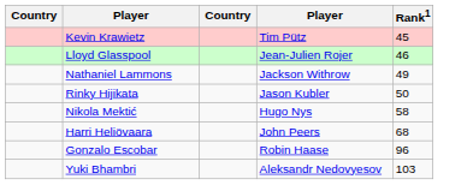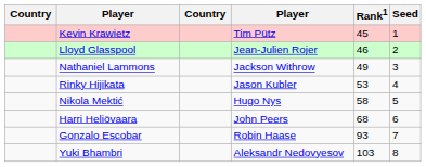+ column: Seed | 1 | 2 | 3 | 4 | 5 | 6 | 7 | 8
Rinky Hijikata | Rank1: 50 -> 53
Gonzalo Escobar | Rank1: 96 -> 93
